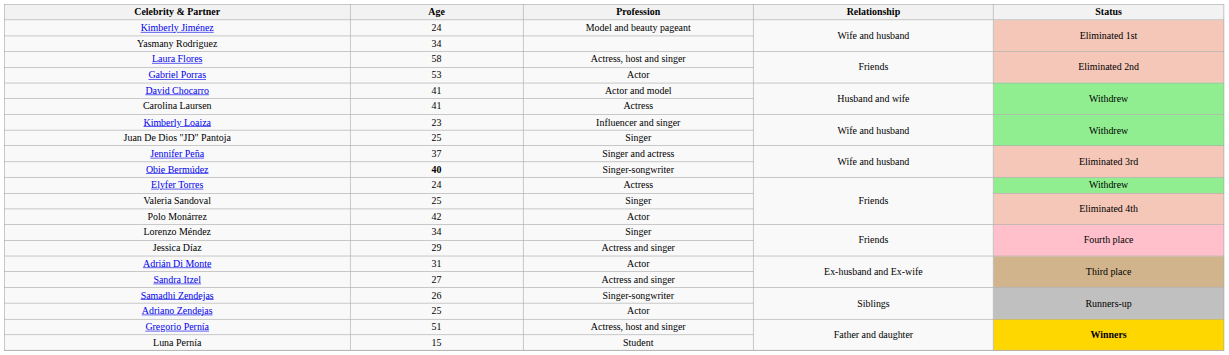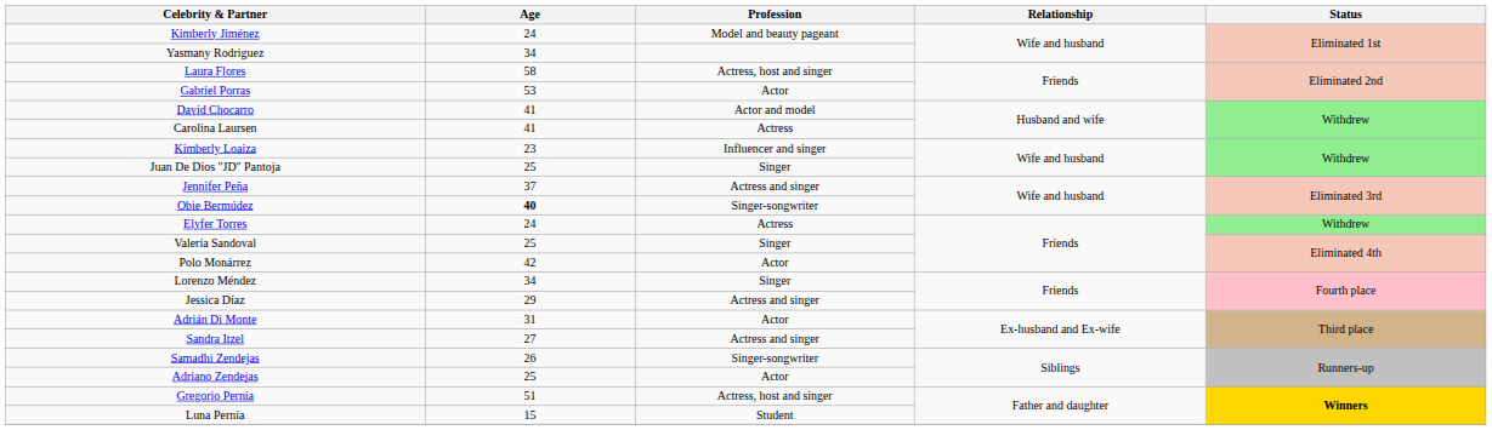Jennifer Peña | Profession: Singer and actress -> Actress and singer
